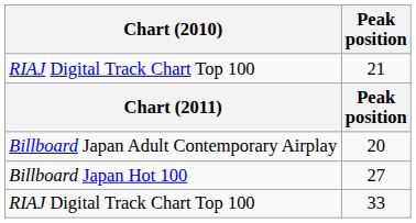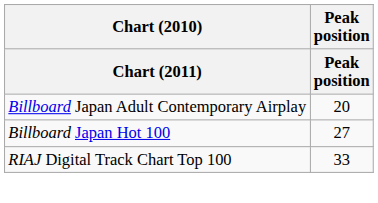- row: RIAJ Digital Track Chart Top 100 | 21
